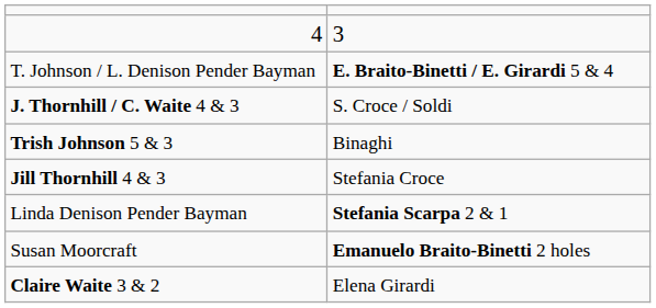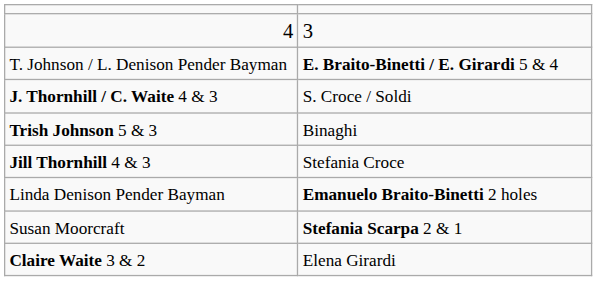Linda Denison Pender Bayman | column 2: Stefania Scarpa 2 & 1 -> Emanuelo Braito-Binetti 2 holes
Susan Moorcraft | column 2: Emanuelo Braito-Binetti 2 holes -> Stefania Scarpa 2 & 1
